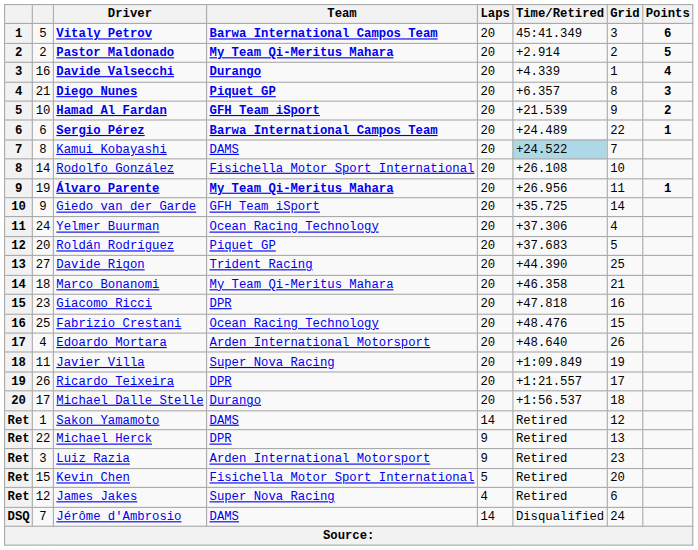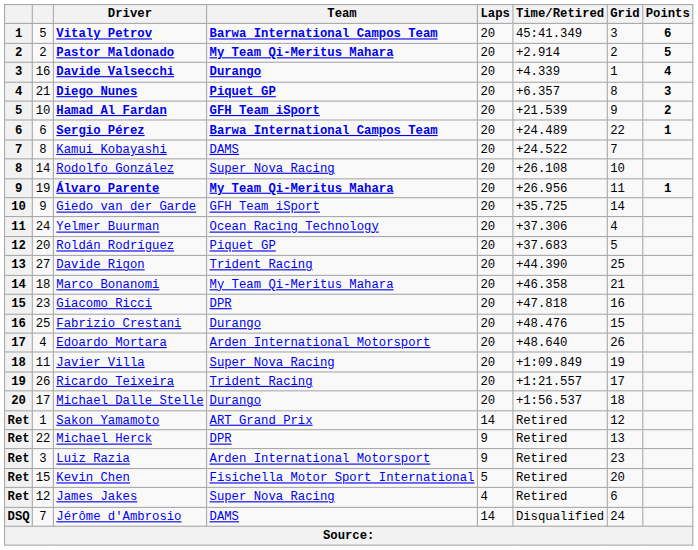Kamui Kobayashi | Time/Retired: lightblue background -> no background
Rodolfo González | Team: Fisichella Motor Sport International -> Super Nova Racing
Fabrizio Crestani | Team: Ocean Racing Technology -> Durango
Ricardo Teixeira | Team: DPR -> Trident Racing
Sakon Yamamoto | Team: DAMS -> ART Grand Prix
